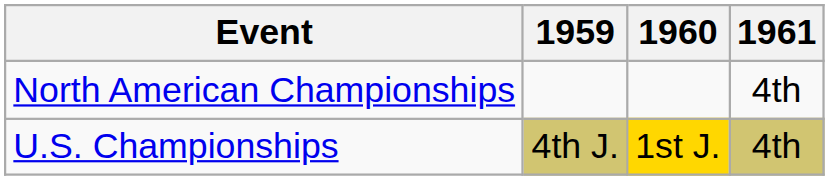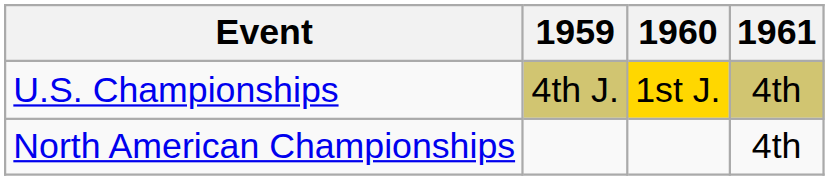rows swapped: North American Championships <-> U.S. Championships
